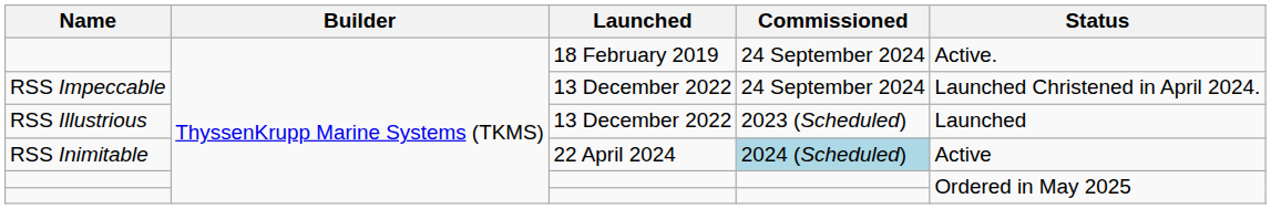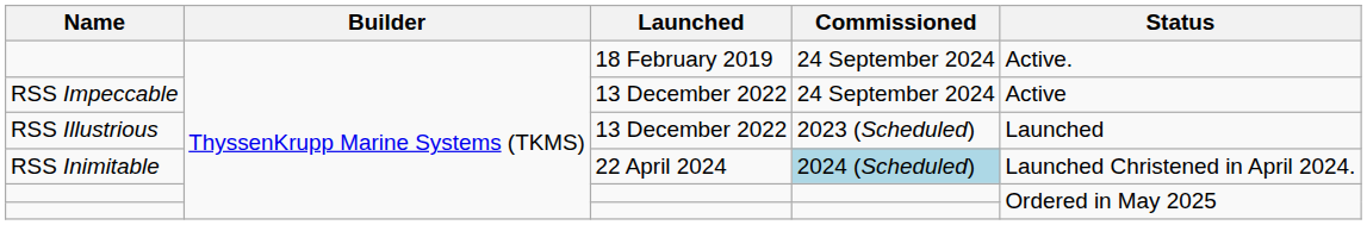RSS Impeccable | Status: Launched Christened in April 2024. -> Active
RSS Inimitable | Status: Active -> Launched Christened in April 2024.
